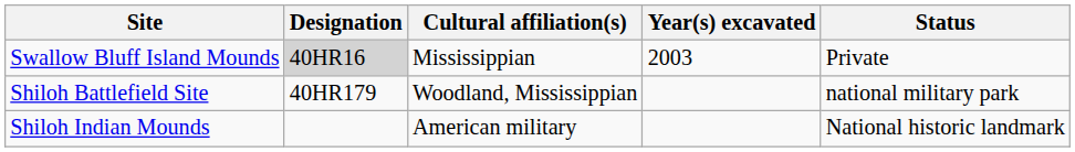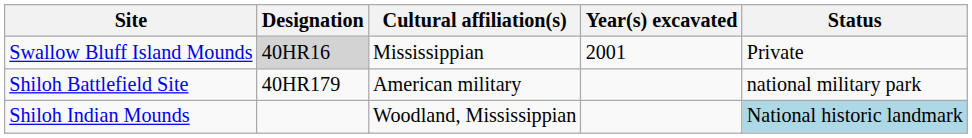Swallow Bluff Island Mounds | Year(s) excavated: 2003 -> 2001
Shiloh Battlefield Site | Cultural affiliation(s): Woodland, Mississippian -> American military
Shiloh Indian Mounds | Cultural affiliation(s): American military -> Woodland, Mississippian
Shiloh Indian Mounds | Status: no background -> lightblue background
